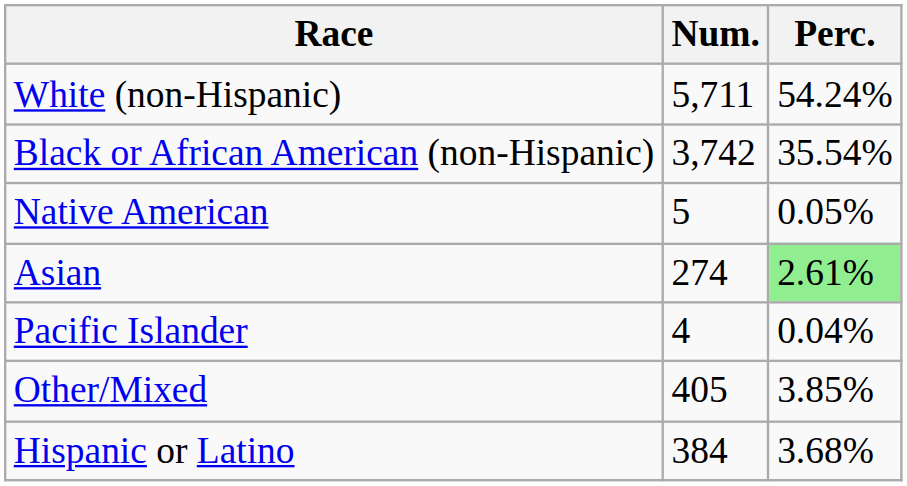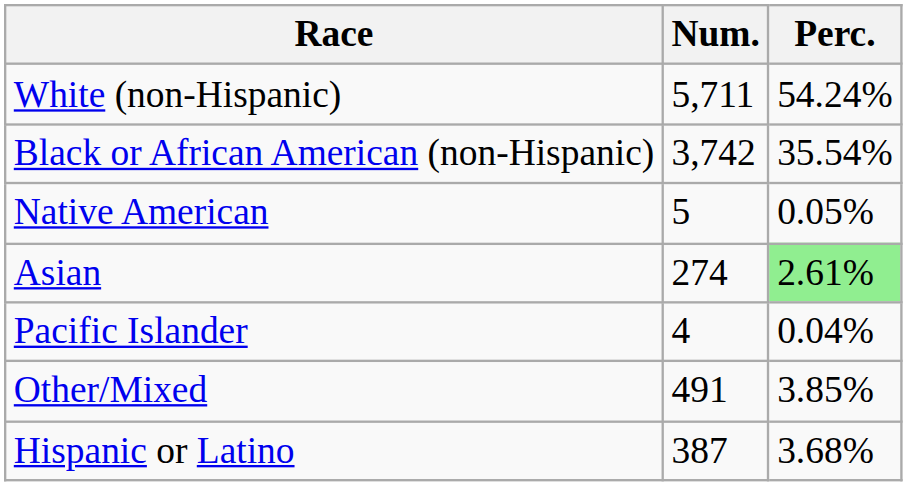Other/Mixed | Num.: 405 -> 491
Hispanic or Latino | Num.: 384 -> 387
